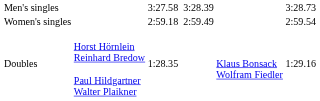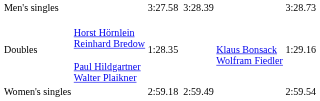rows swapped: Women's singles <-> Doubles
